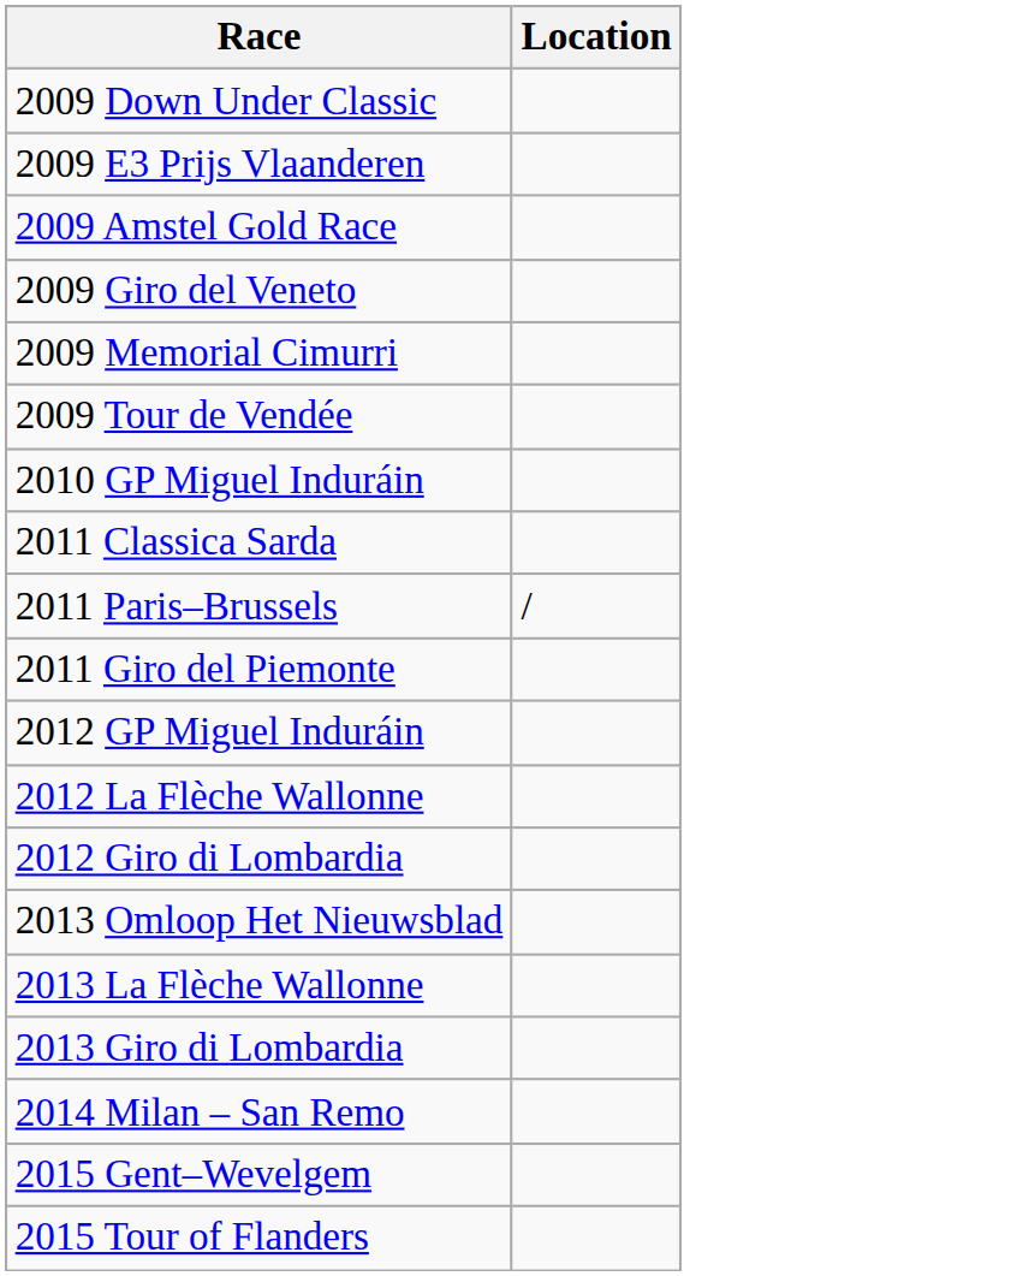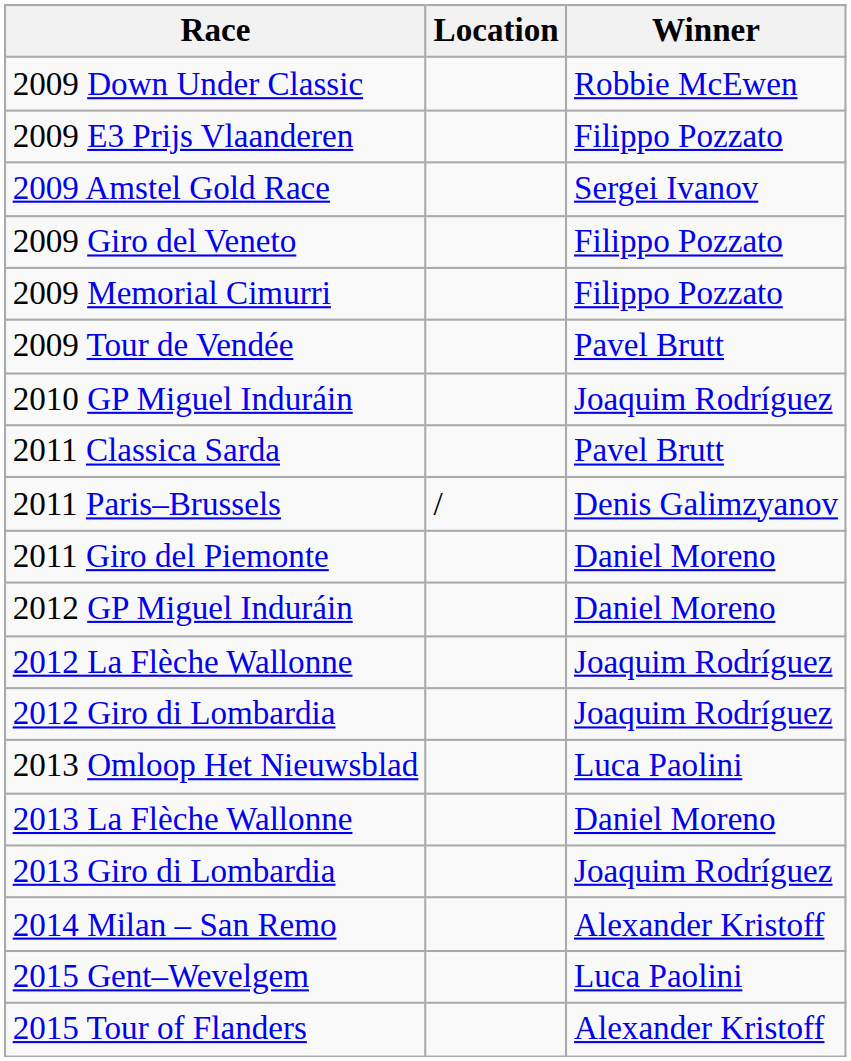+ column: Winner | Robbie McEwen | Filippo Pozzato | Sergei Ivanov | Filippo Pozzato | Filippo Pozzato | Pavel Brutt | Joaquim Rodríguez | Pavel Brutt | Denis Galimzyanov | Daniel Moreno | Daniel Moreno | Joaquim Rodríguez | Joaquim Rodríguez | Luca Paolini | Daniel Moreno | Joaquim Rodríguez | Alexander Kristoff | Luca Paolini | Alexander Kristoff
